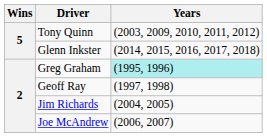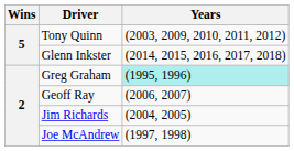Geoff Ray | Years: (1997, 1998) -> (2006, 2007)
Joe McAndrew | Years: (2006, 2007) -> (1997, 1998)
